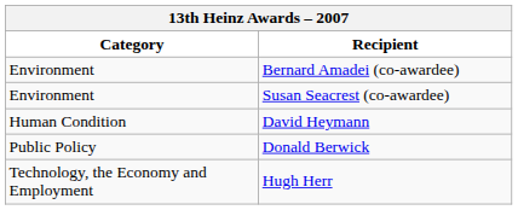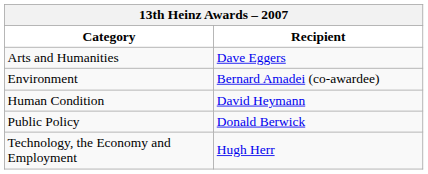+ row: Arts and Humanities | Dave Eggers
- row: Environment | Susan Seacrest (co-awardee)
